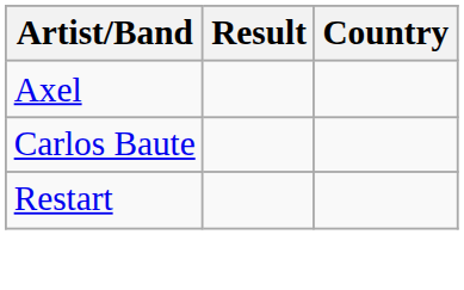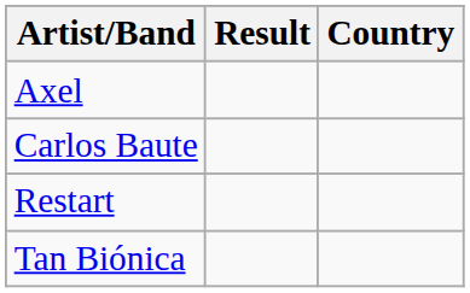+ row: Tan Biónica
